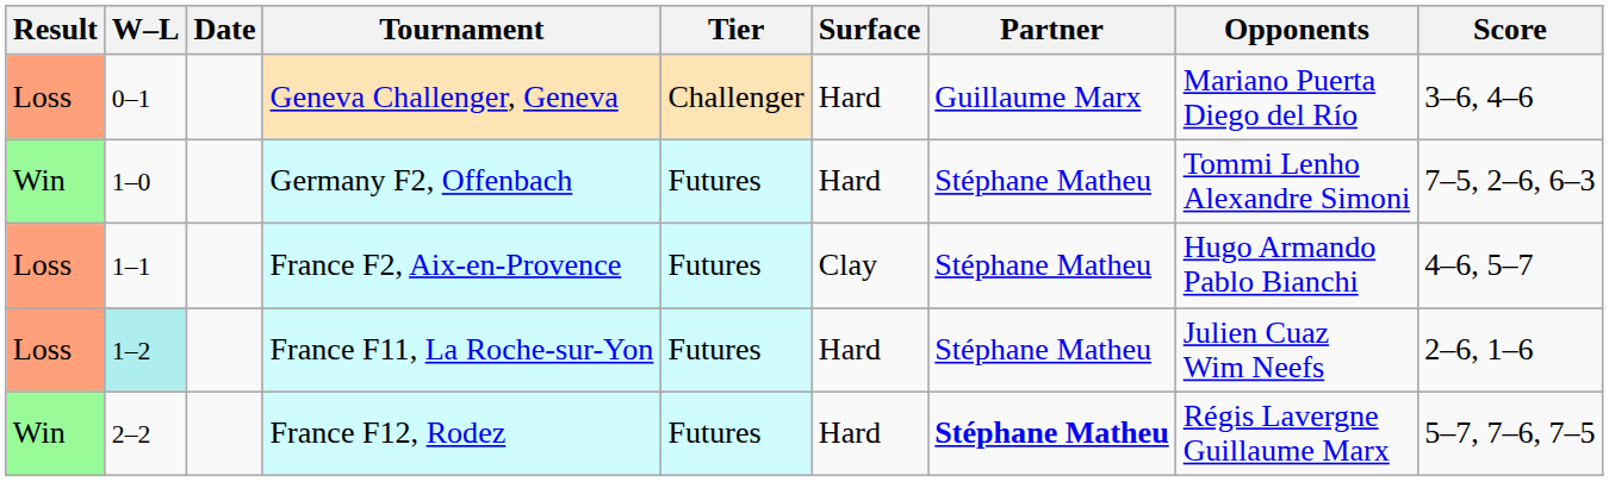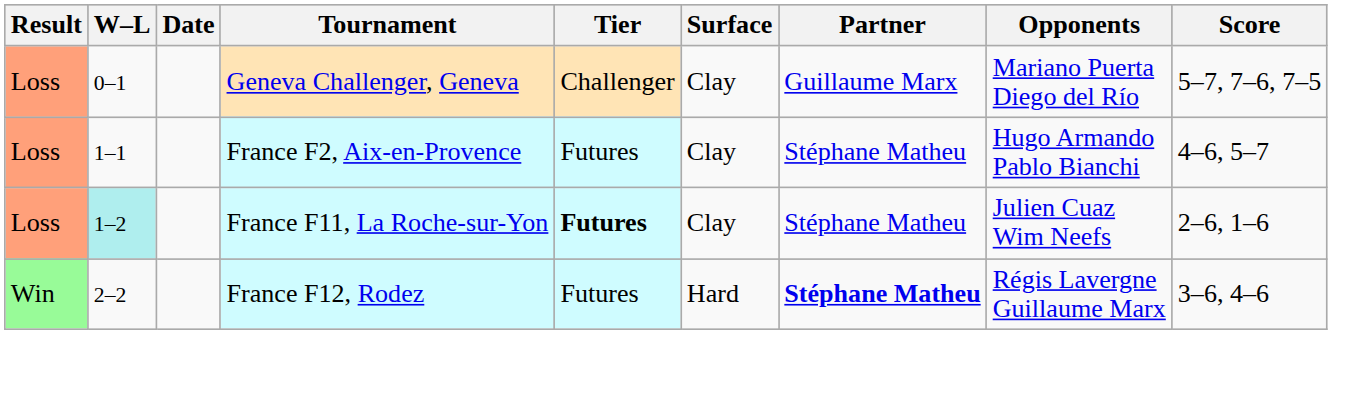Geneva Challenger, Geneva | Surface: Hard -> Clay
Geneva Challenger, Geneva | Score: 3–6, 4–6 -> 5–7, 7–6, 7–5
- row: Win | 1–0 | Germany F2, Offenbach | Futures | Hard | Stéphane Matheu | Tommi Lenho Alexandre Simoni | 7–5, 2–6, 6–3
France F11, La Roche-sur-Yon | Tier: normal -> bold
France F11, La Roche-sur-Yon | Surface: Hard -> Clay
France F12, Rodez | Score: 5–7, 7–6, 7–5 -> 3–6, 4–6
